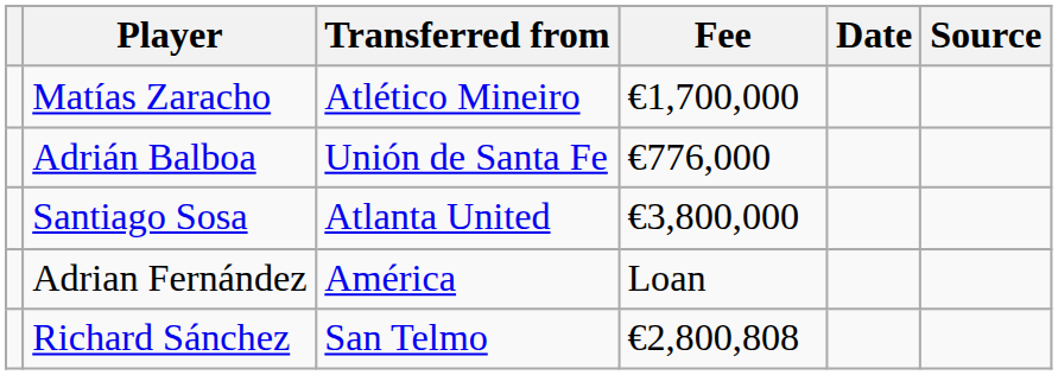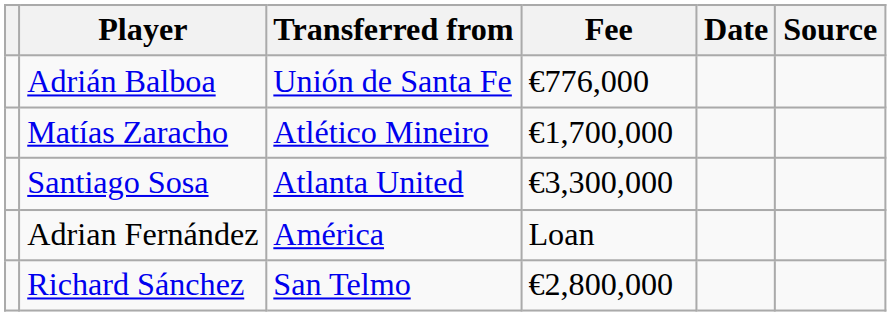rows swapped: Adrián Balboa <-> Matías Zaracho
Santiago Sosa | Fee: €3,800,000 -> €3,300,000
Richard Sánchez | Fee: €2,800,808 -> €2,800,000
